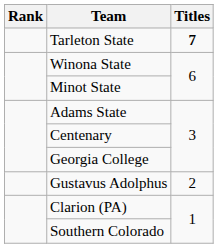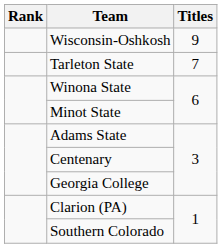+ row: Wisconsin-Oshkosh | 9
Tarleton State | Titles: bold -> normal
- row: Gustavus Adolphus | 2
